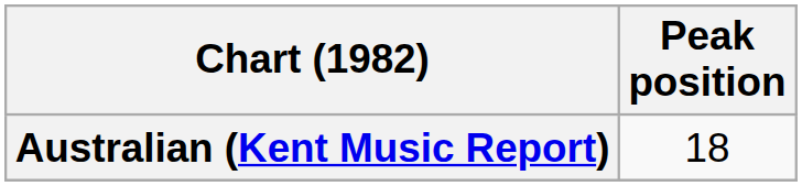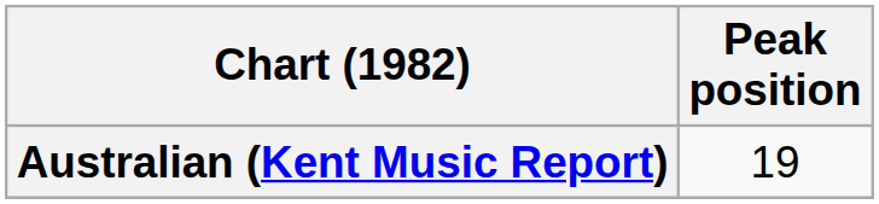Australian (Kent Music Report) | Peak position: 18 -> 19
